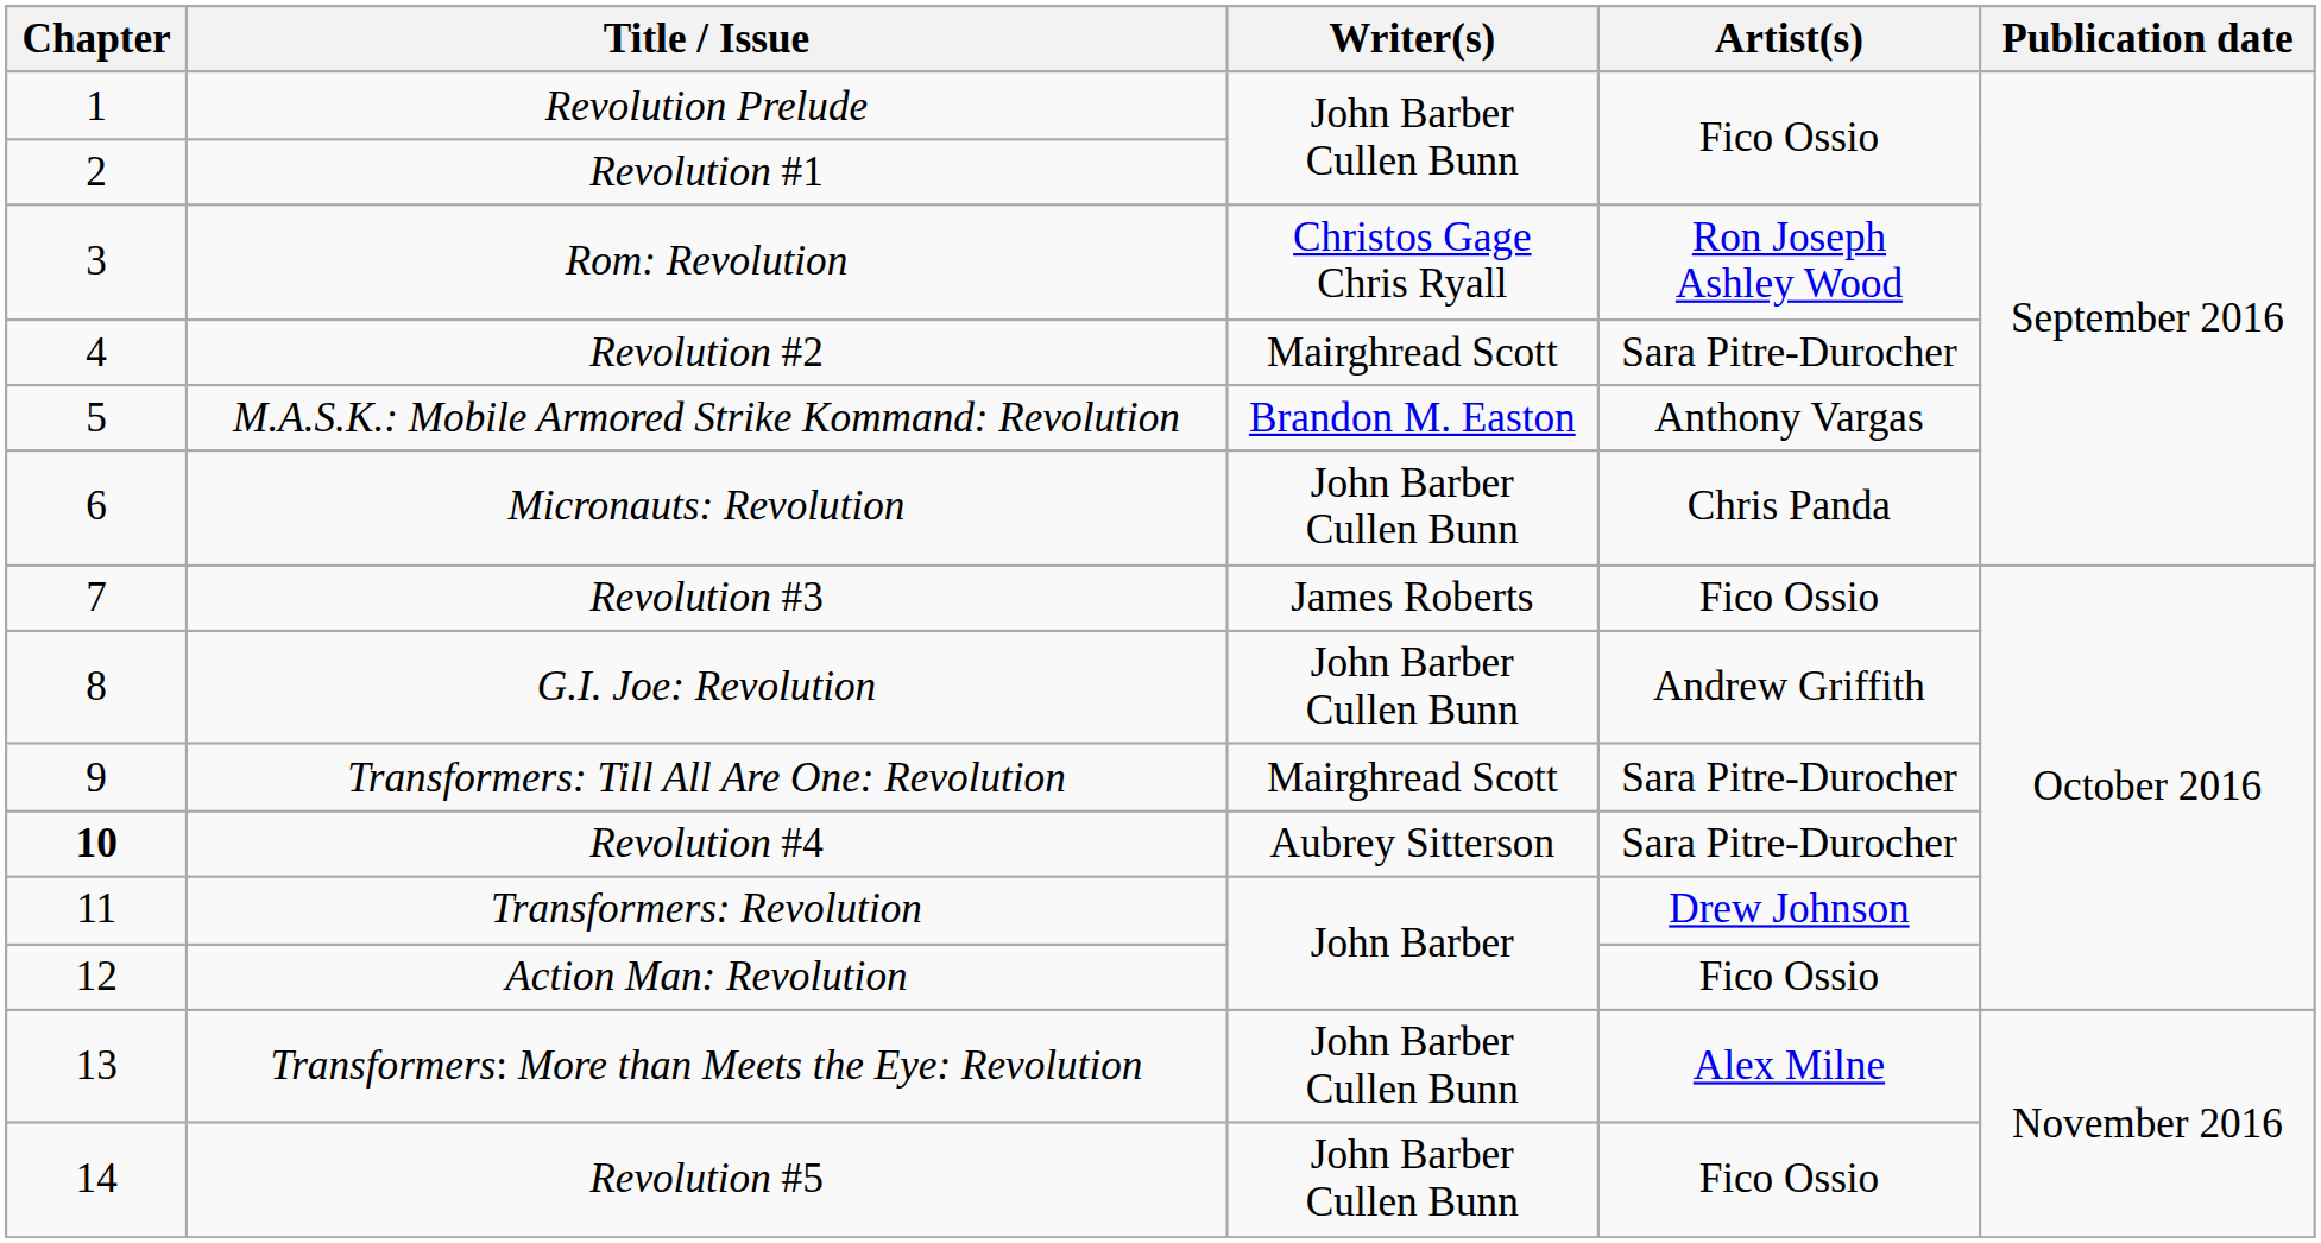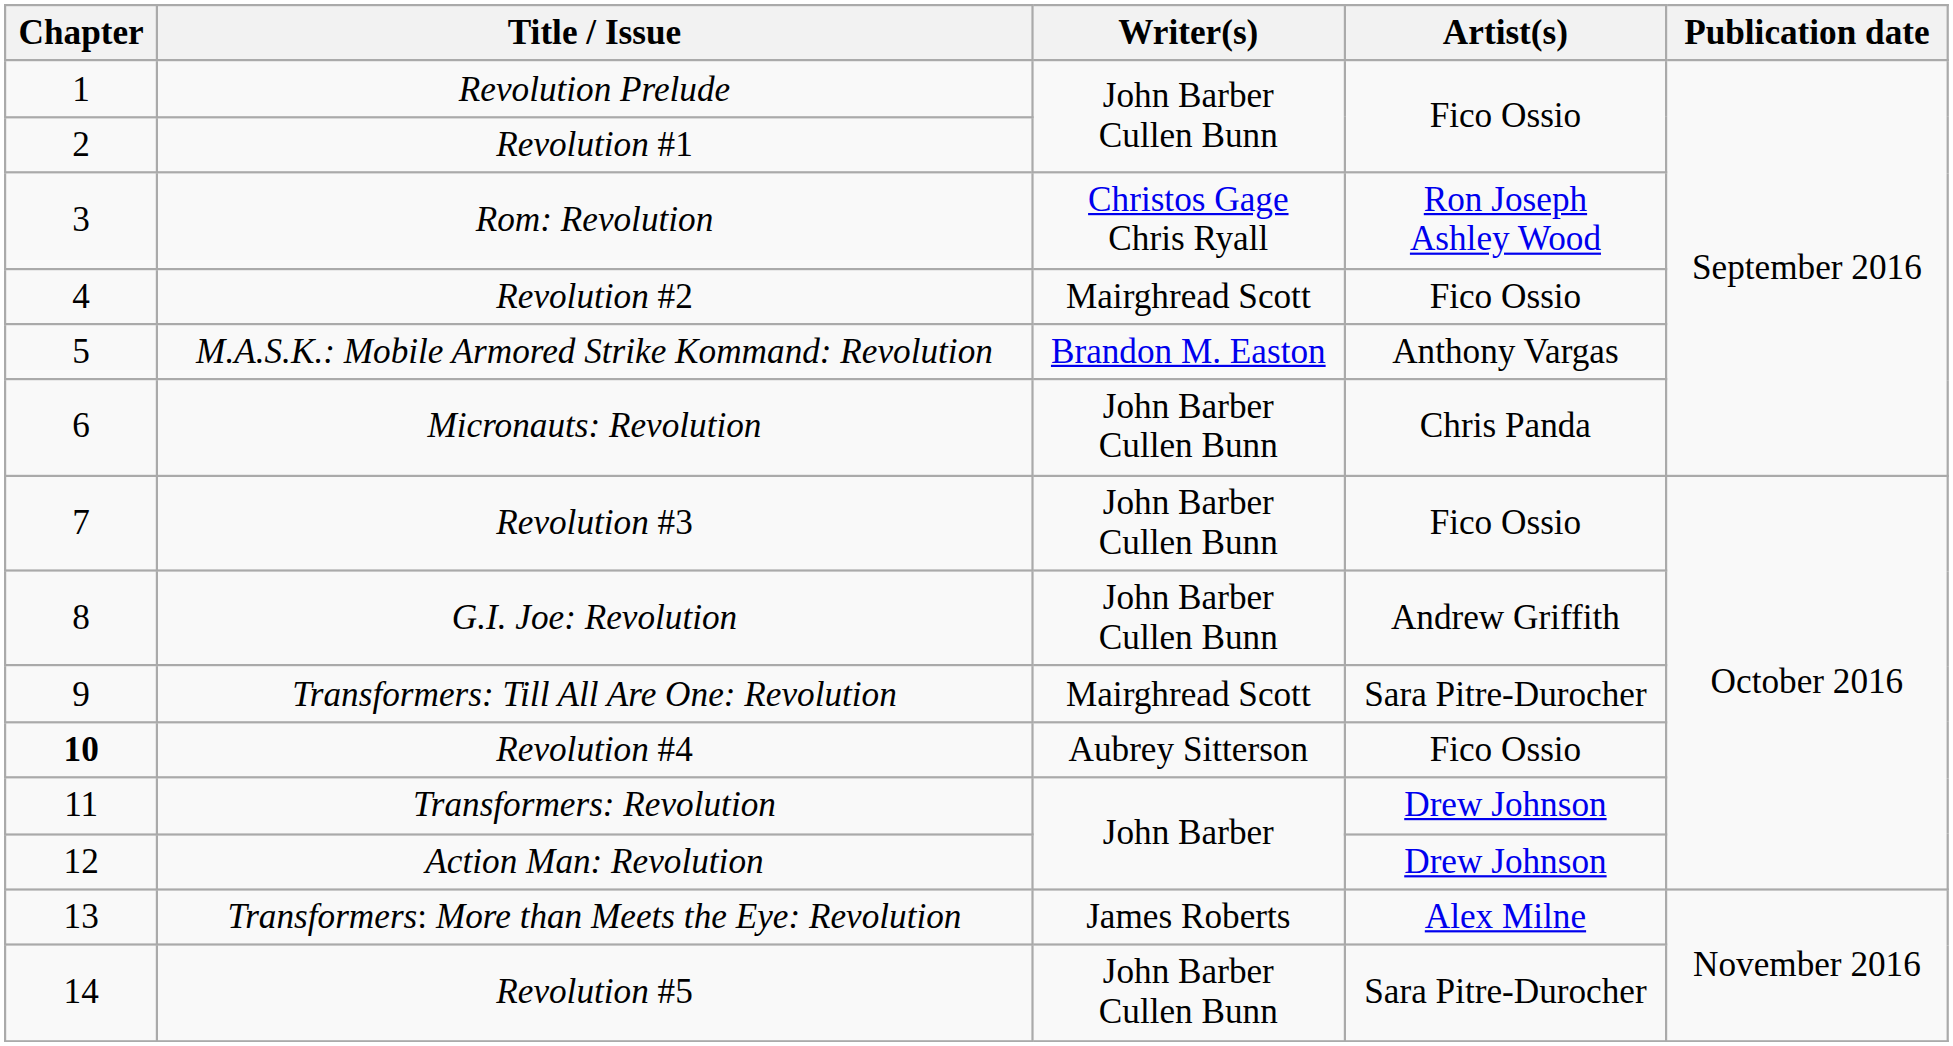Revolution #2 | Artist(s): Sara Pitre-Durocher -> Fico Ossio
Revolution #3 | Writer(s): James Roberts -> John Barber Cullen Bunn
Revolution #4 | Artist(s): Sara Pitre-Durocher -> Fico Ossio
Action Man: Revolution | Artist(s): Fico Ossio -> Drew Johnson
Transformers: More than Meets the Eye: Revolution | Writer(s): John Barber Cullen Bunn -> James Roberts
Revolution #5 | Artist(s): Fico Ossio -> Sara Pitre-Durocher
